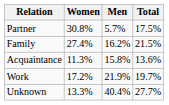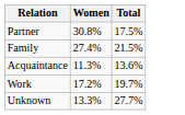- column: Men | 5.7% | 16.2% | 15.8% | 21.9% | 40.4%
